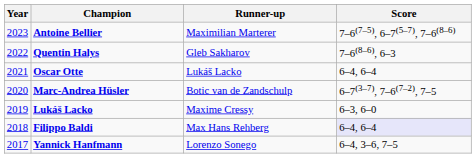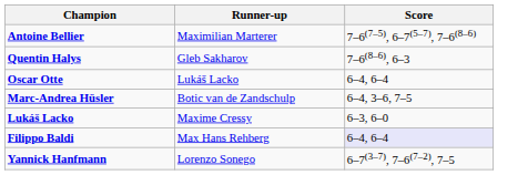- column: Year | 2023 | 2022 | 2021 | 2020 | 2019 | 2018 | 2017
Marc-Andrea Hüsler | Score: 6–7(3–7), 7–6(7–2), 7–5 -> 6–4, 3–6, 7–5
Yannick Hanfmann | Score: 6–4, 3–6, 7–5 -> 6–7(3–7), 7–6(7–2), 7–5
